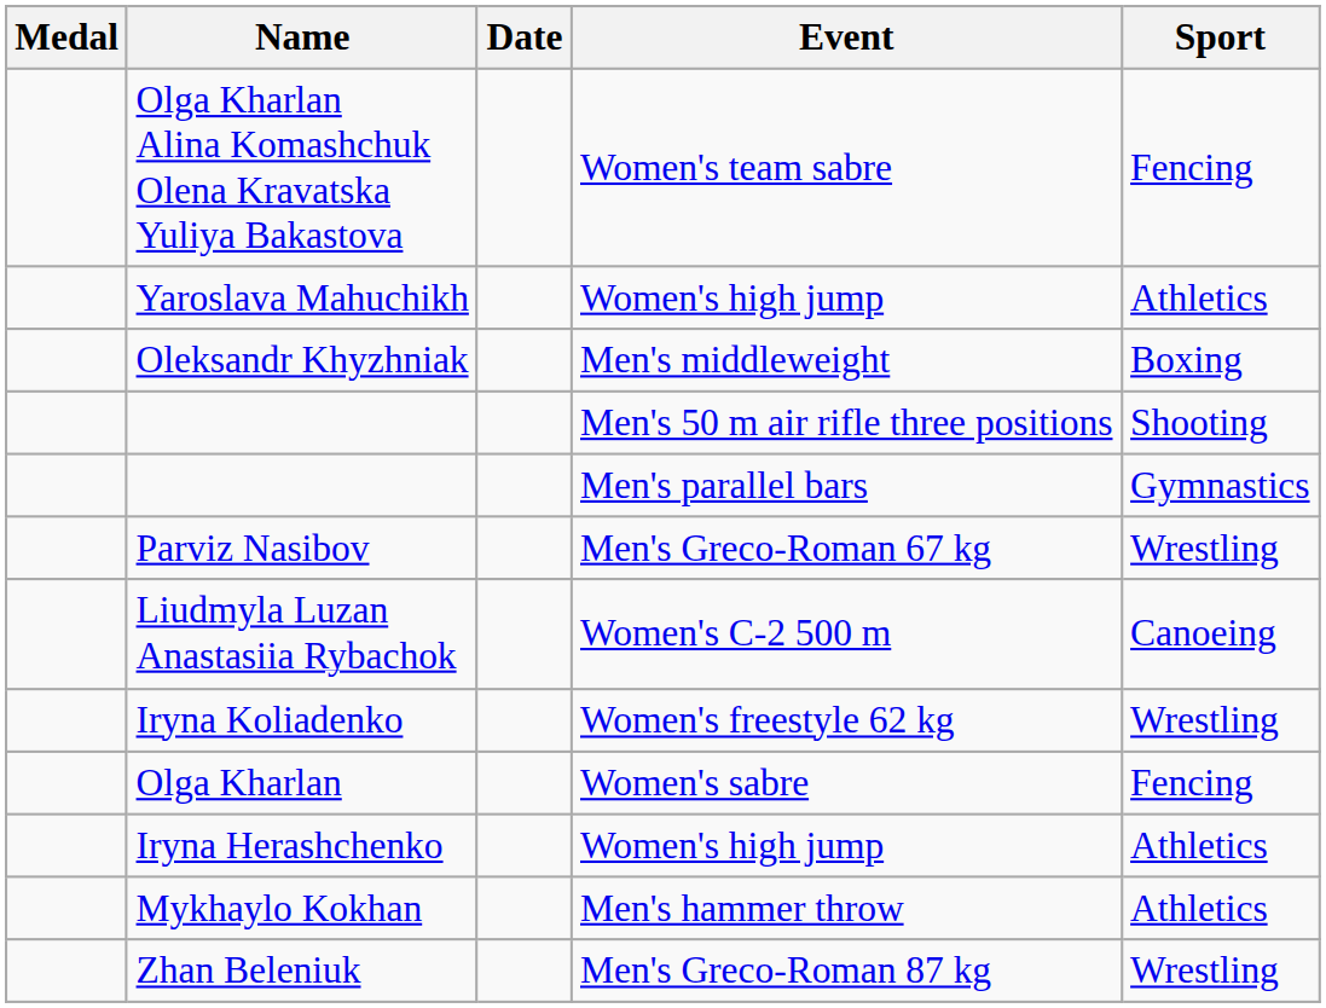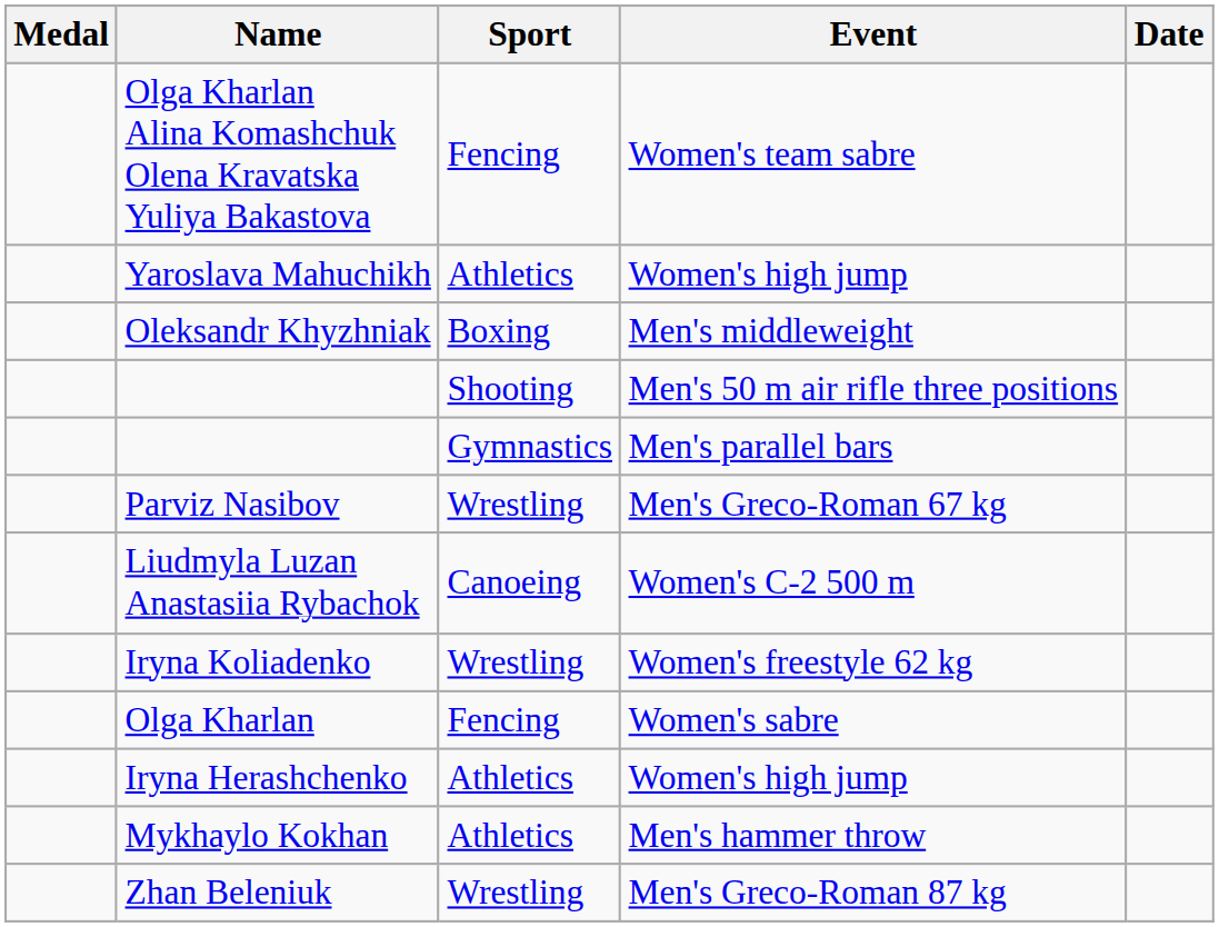columns swapped: Sport <-> Date
